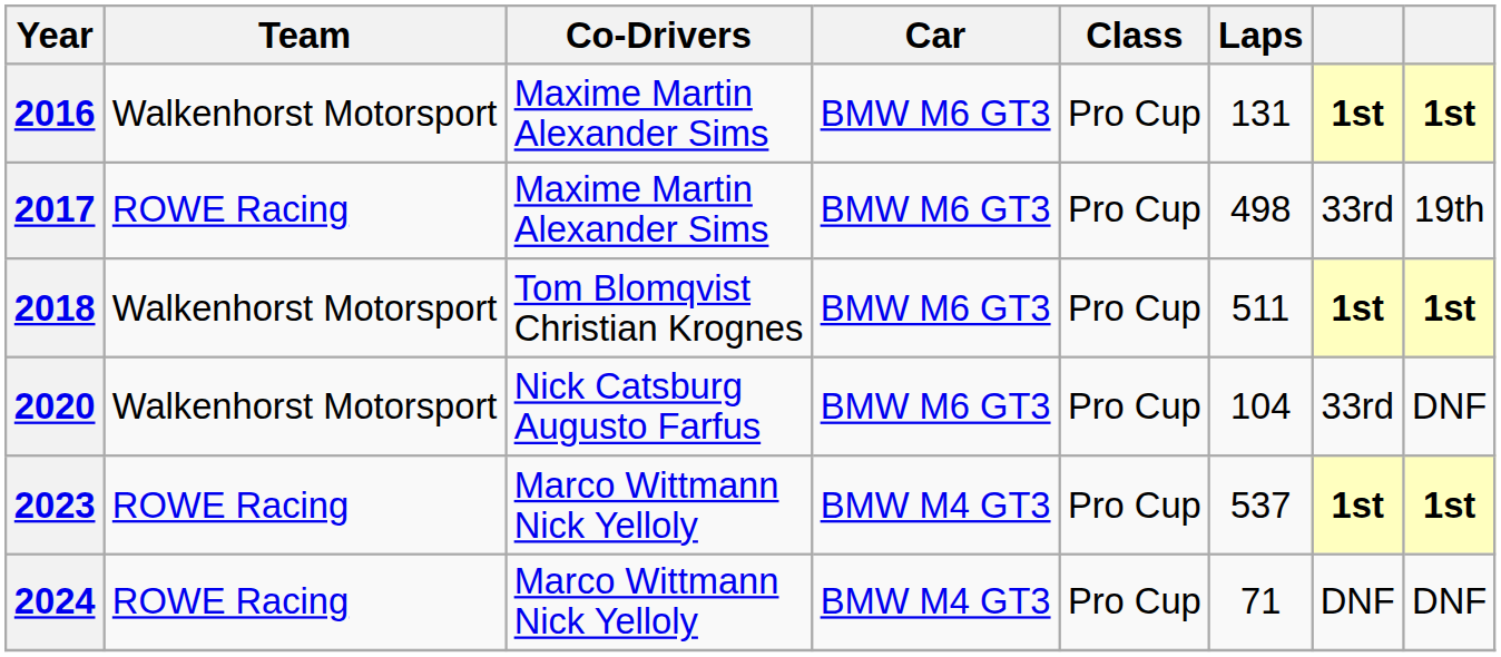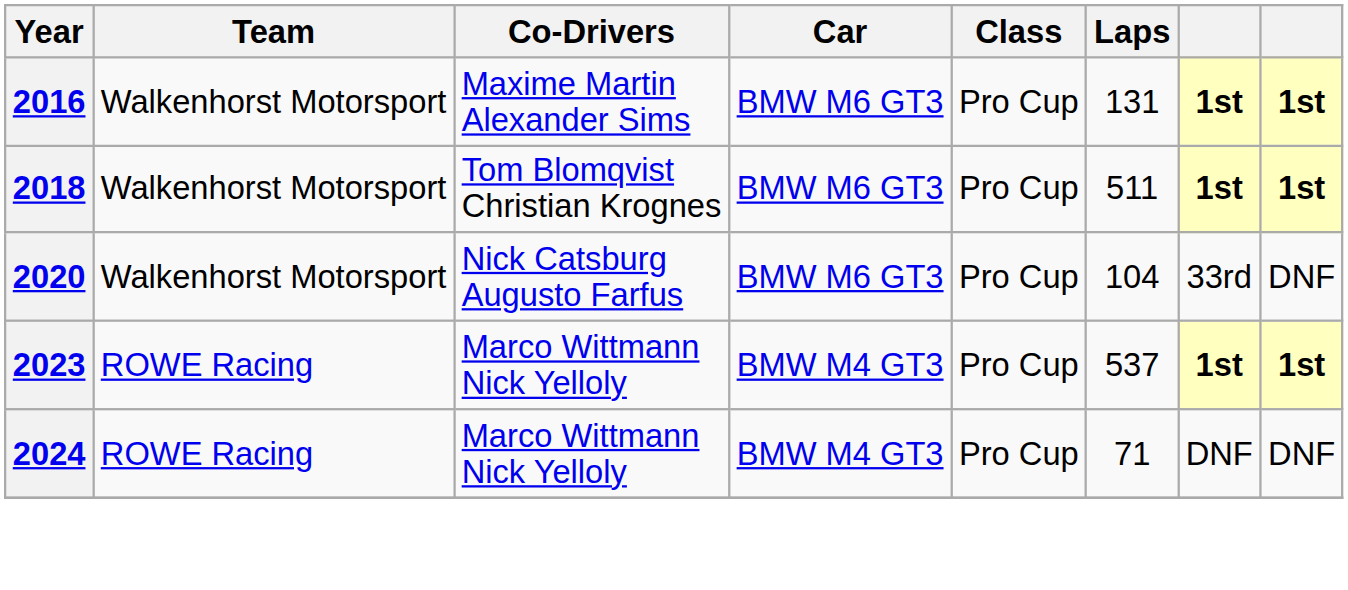- row: 2017 | ROWE Racing | Maxime Martin Alexander Sims | BMW M6 GT3 | Pro Cup | 498 | 33rd | 19th
